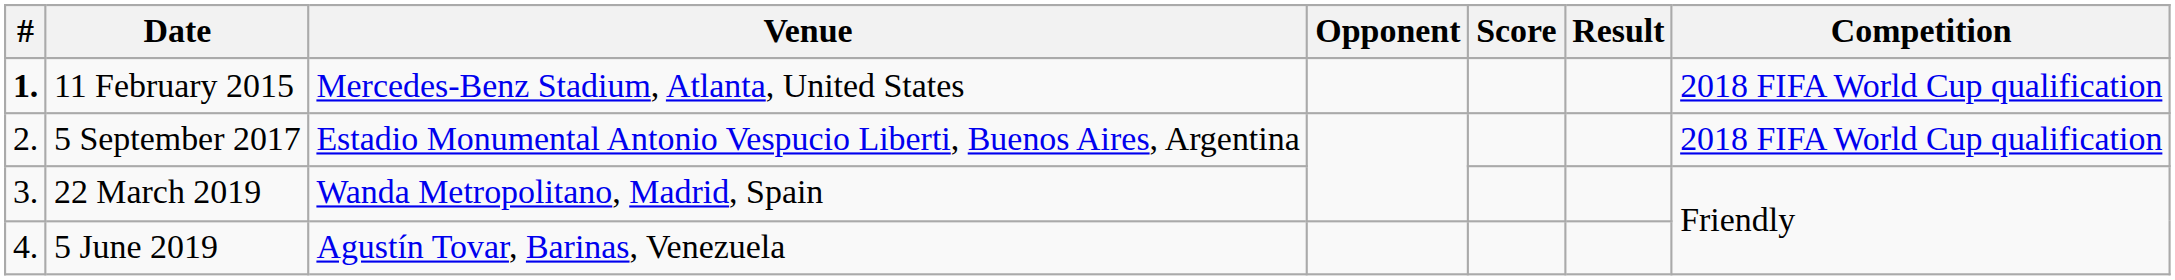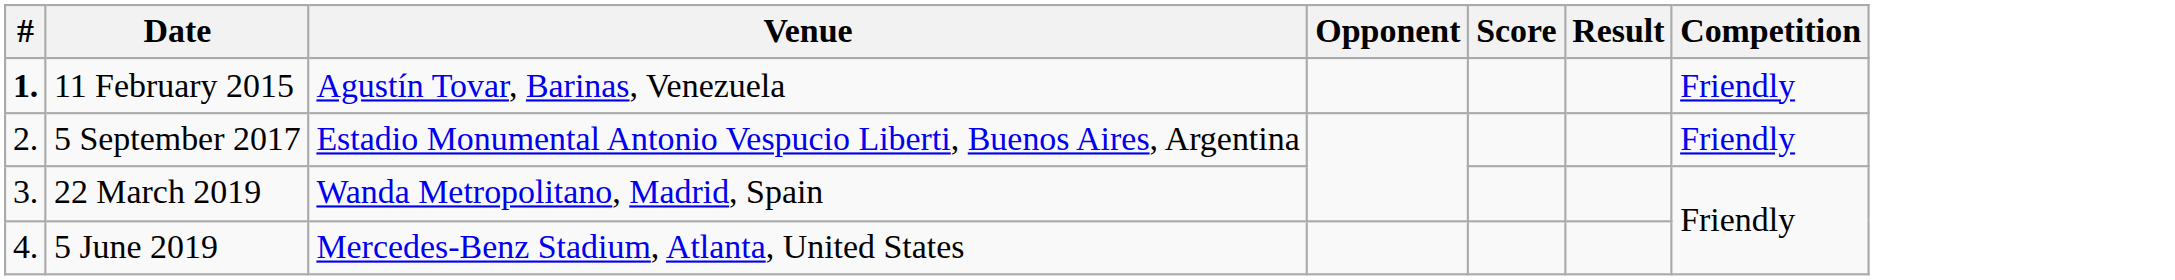11 February 2015 | Venue: Mercedes-Benz Stadium, Atlanta, United States -> Agustín Tovar, Barinas, Venezuela
11 February 2015 | Competition: 2018 FIFA World Cup qualification -> Friendly
5 September 2017 | Competition: 2018 FIFA World Cup qualification -> Friendly
5 June 2019 | Venue: Agustín Tovar, Barinas, Venezuela -> Mercedes-Benz Stadium, Atlanta, United States
